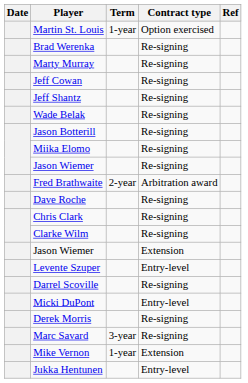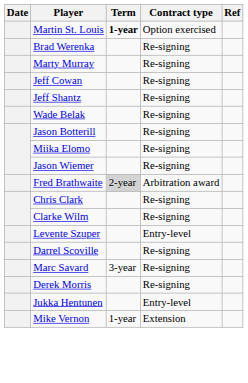Martin St. Louis | Term: normal -> bold
Fred Brathwaite | Term: no background -> lightgrey background
- row: Dave Roche | Re-signing
- row: Jason Wiemer | Extension
- row: Micki DuPont | Entry-level
rows swapped: Marc Savard <-> Derek Morris
rows swapped: Mike Vernon <-> Jukka Hentunen
